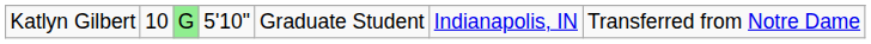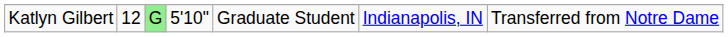Katlyn Gilbert | column 2: 10 -> 12
